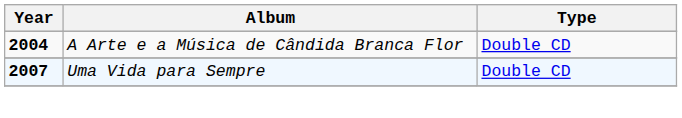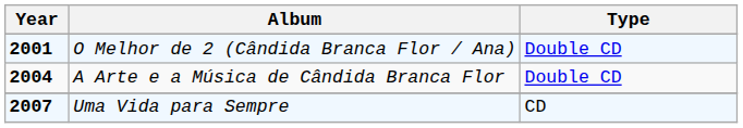+ row: 2001 | O Melhor de 2 (Cândida Branca Flor / Ana) | Double CD
Uma Vida para Sempre | Type: Double CD -> CD
